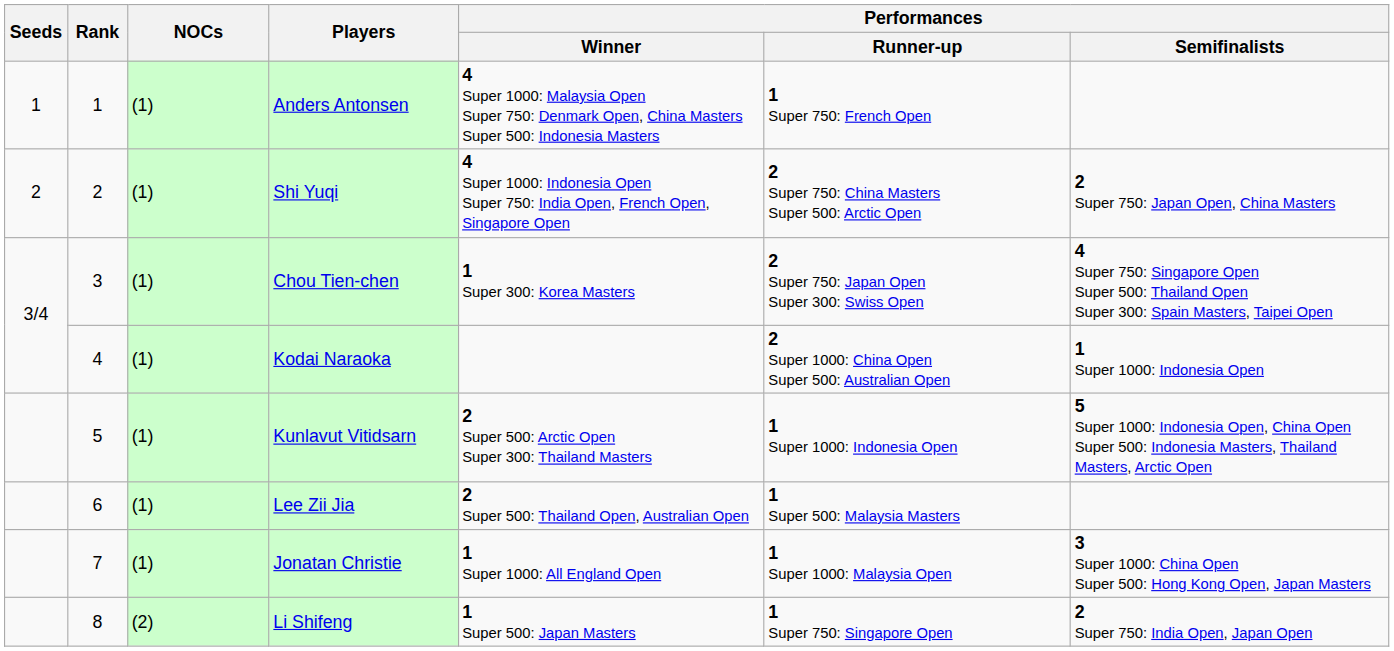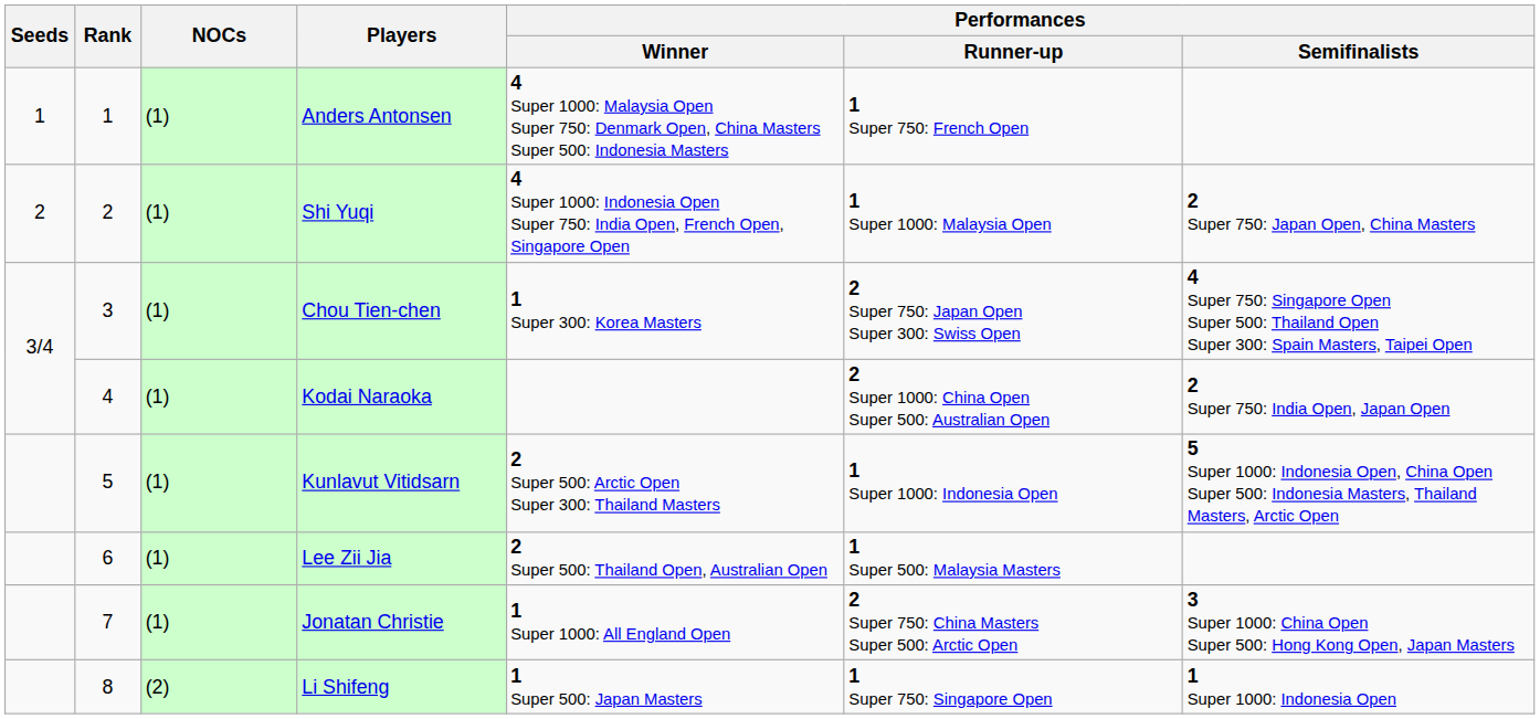Shi Yuqi | Performances / Runner-up: 2 Super 750: China Masters Super 500: Arctic Open -> 1 Super 1000: Malaysia Open
Kodai Naraoka | Performances / Semifinalists: 1 Super 1000: Indonesia Open -> 2 Super 750: India Open, Japan Open
Jonatan Christie | Performances / Runner-up: 1 Super 1000: Malaysia Open -> 2 Super 750: China Masters Super 500: Arctic Open
Li Shifeng | Performances / Semifinalists: 2 Super 750: India Open, Japan Open -> 1 Super 1000: Indonesia Open
